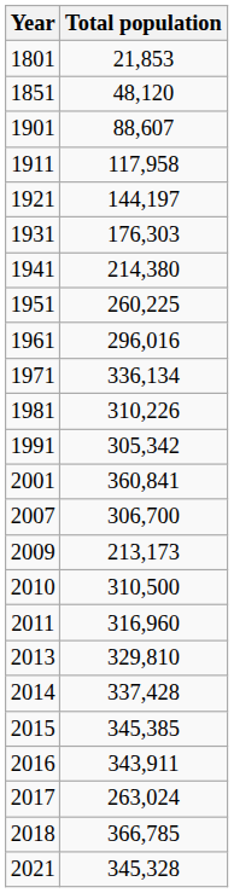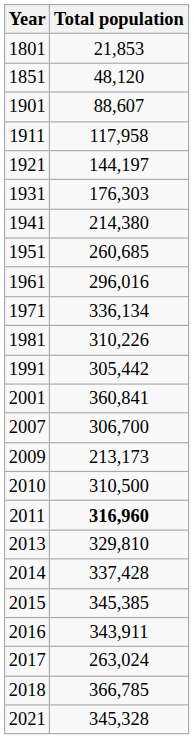1951 | Total population: 260,225 -> 260,685
1991 | Total population: 305,342 -> 305,442
2011 | Total population: normal -> bold
